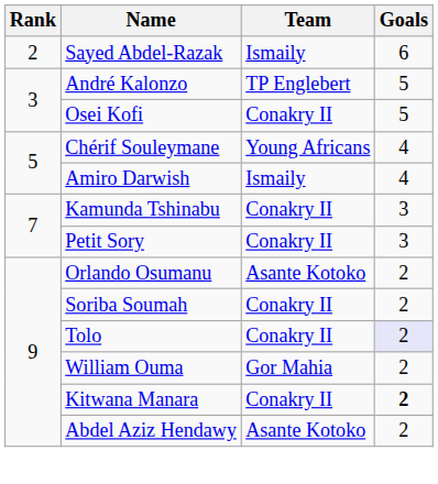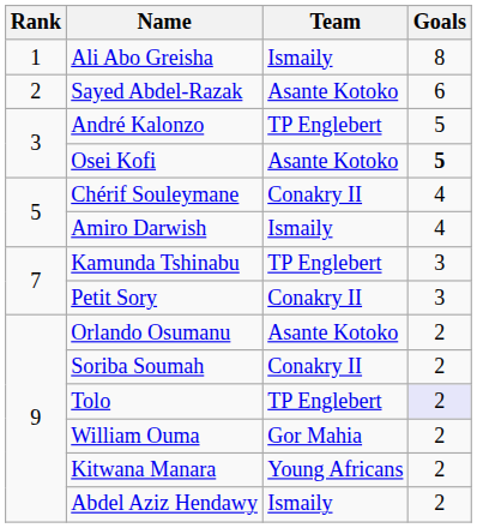+ row: 1 | Ali Abo Greisha | Ismaily | 8
Sayed Abdel-Razak | Team: Ismaily -> Asante Kotoko
Osei Kofi | Team: Conakry II -> Asante Kotoko
Osei Kofi | Goals: normal -> bold
Chérif Souleymane | Team: Young Africans -> Conakry II
Kamunda Tshinabu | Team: Conakry II -> TP Englebert
Tolo | Team: Conakry II -> TP Englebert
Kitwana Manara | Team: Conakry II -> Young Africans
Kitwana Manara | Goals: bold -> normal
Abdel Aziz Hendawy | Team: Asante Kotoko -> Ismaily
